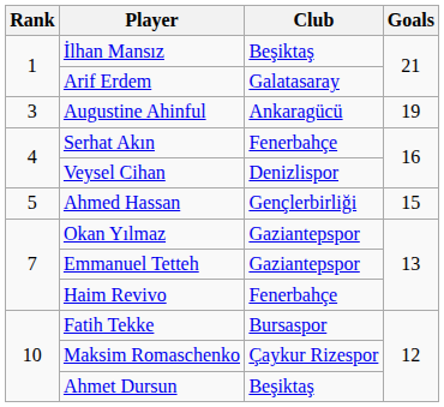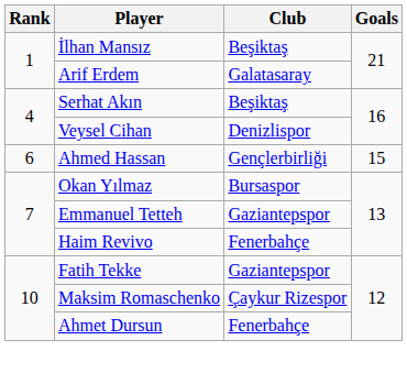- row: 3 | Augustine Ahinful | Ankaragücü | 19
Serhat Akın | Club: Fenerbahçe -> Beşiktaş
Ahmed Hassan | Rank: 5 -> 6
Okan Yılmaz | Club: Gaziantepspor -> Bursaspor
Fatih Tekke | Club: Bursaspor -> Gaziantepspor
Ahmet Dursun | Club: Beşiktaş -> Fenerbahçe
